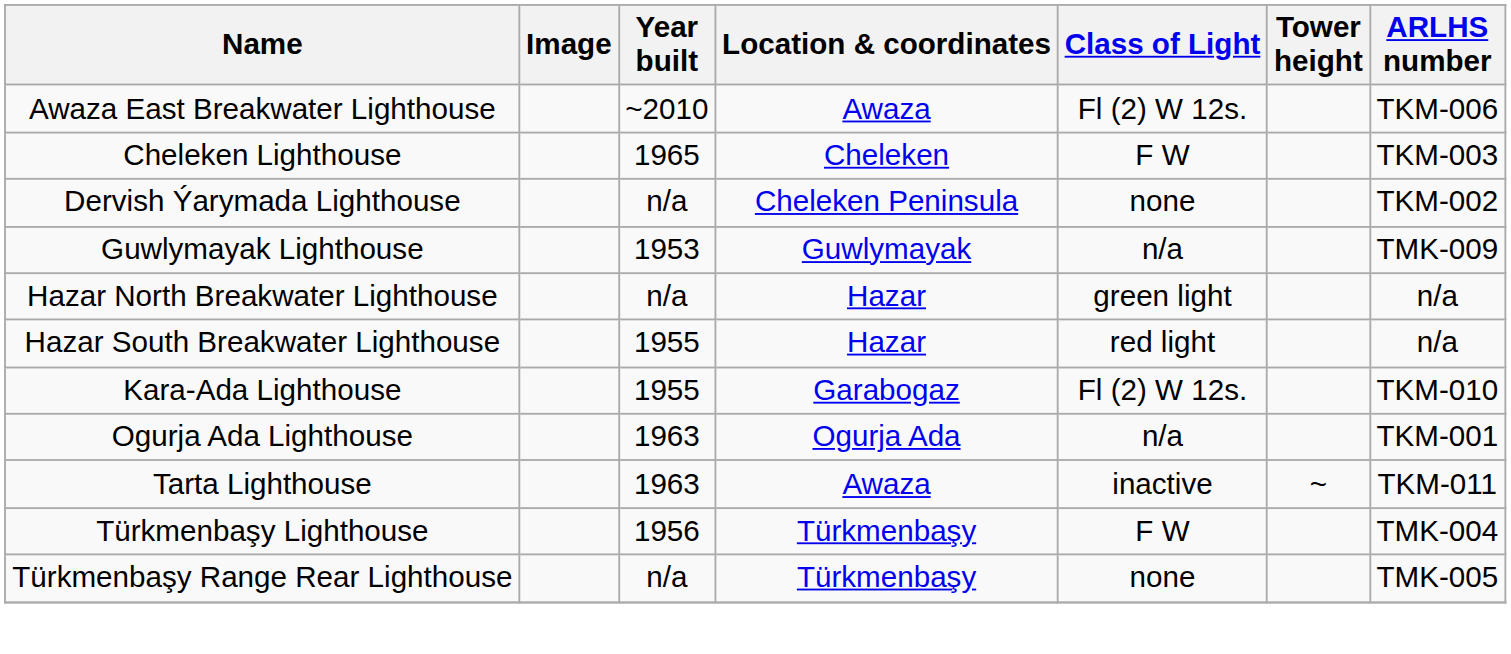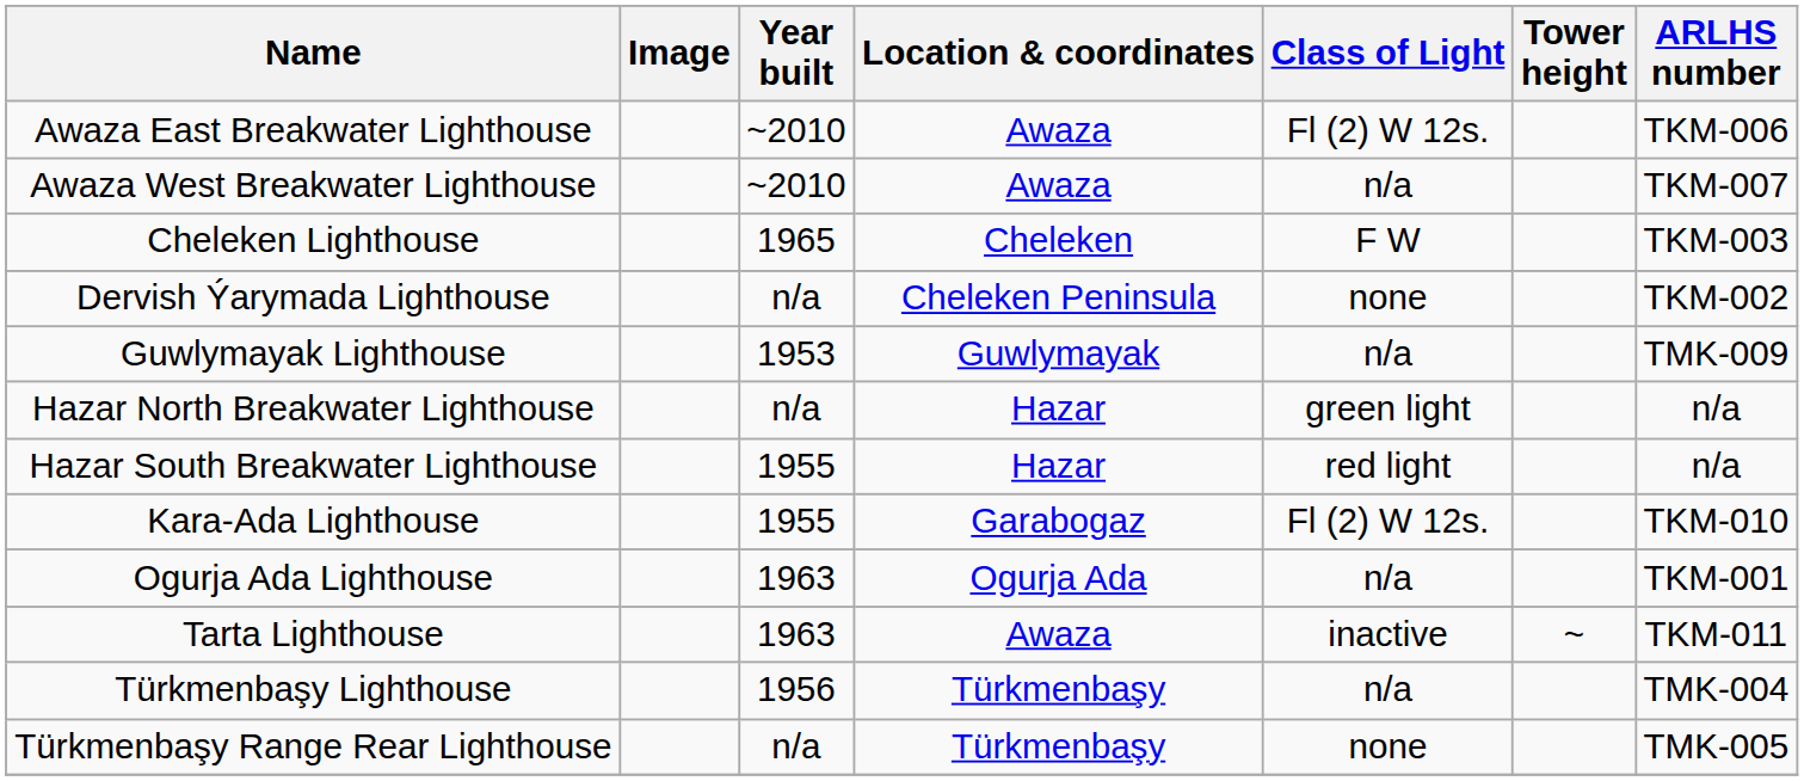+ row: Awaza West Breakwater Lighthouse | ~2010 | Awaza | n/a | TKM-007
Türkmenbaşy Lighthouse | Class of Light: F W -> n/a
